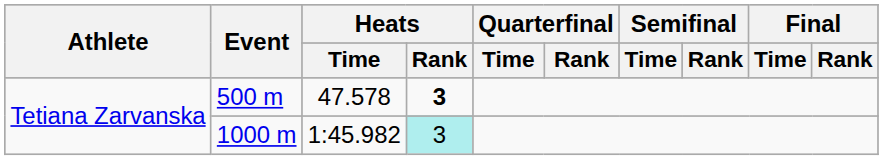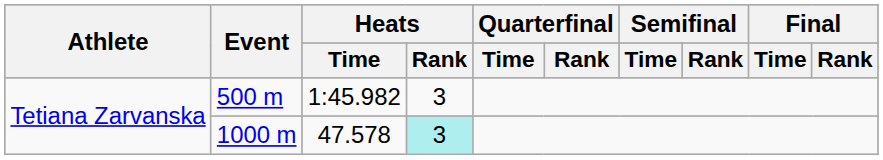500 m | Heats / Time: 47.578 -> 1:45.982
500 m | Heats / Rank: bold -> normal
1000 m | Heats / Time: 1:45.982 -> 47.578
